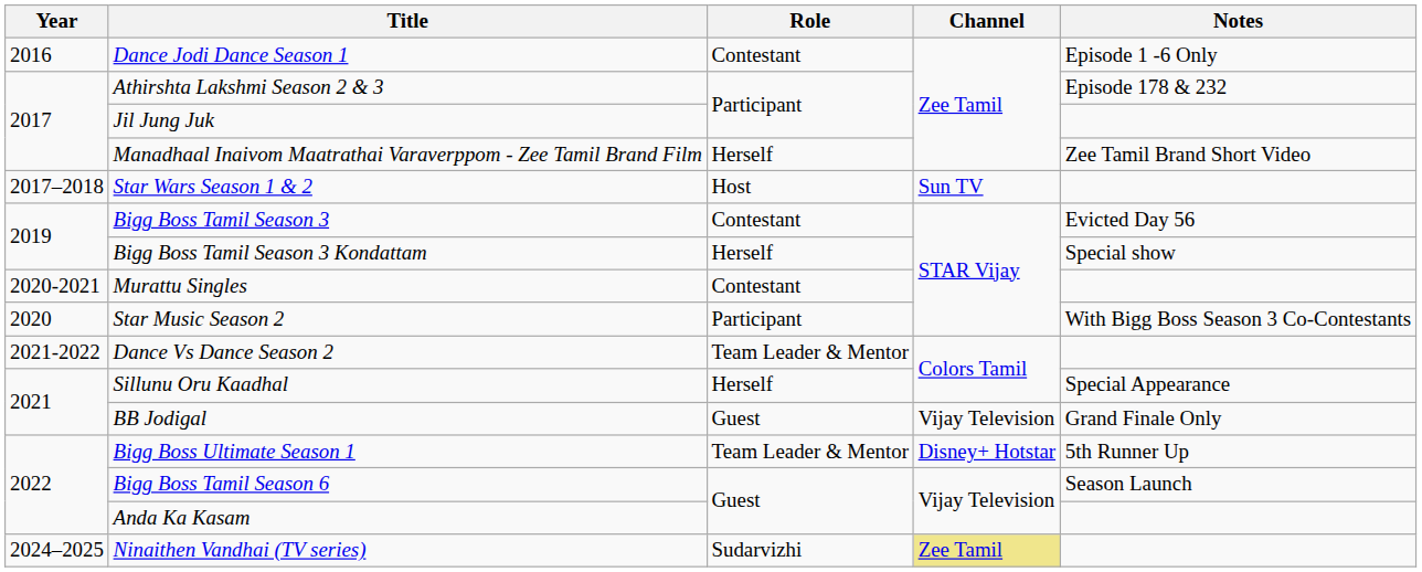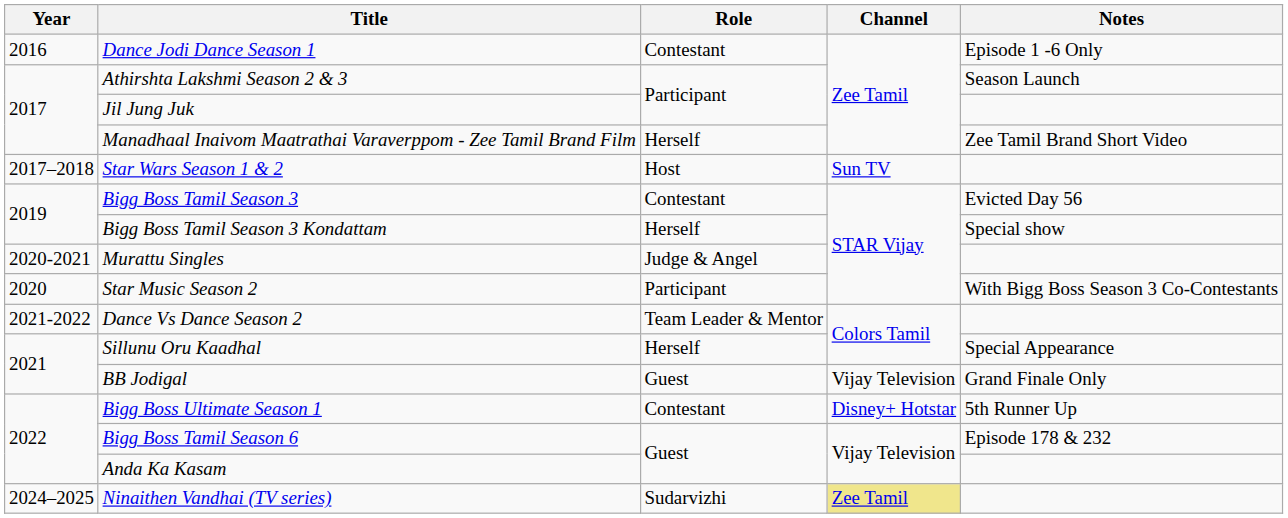Athirshta Lakshmi Season 2 & 3 | Notes: Episode 178 & 232 -> Season Launch
Murattu Singles | Role: Contestant -> Judge & Angel
Bigg Boss Ultimate Season 1 | Role: Team Leader & Mentor -> Contestant
Bigg Boss Tamil Season 6 | Notes: Season Launch -> Episode 178 & 232
